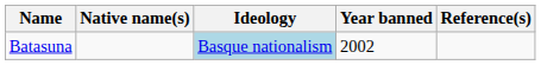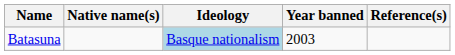Batasuna | Year banned: 2002 -> 2003
